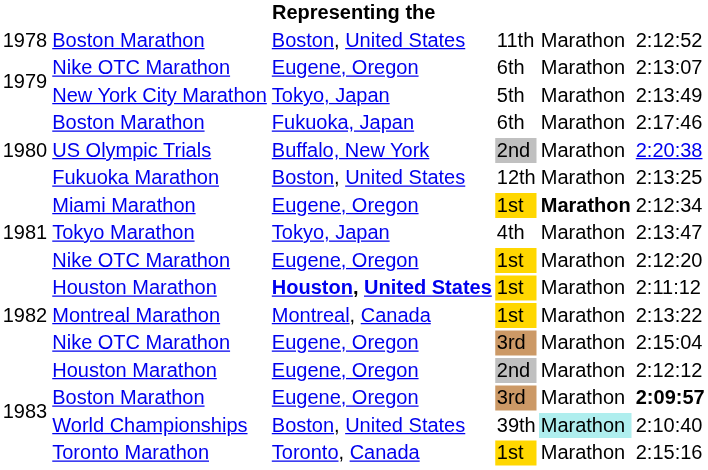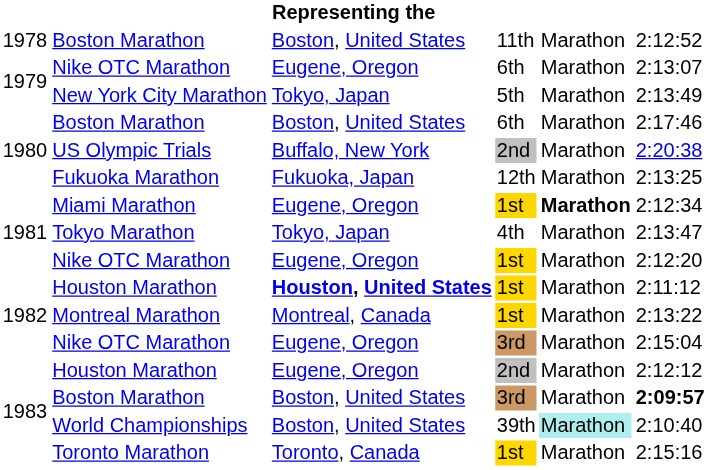Boston Marathon / 6th | column 3: Fukuoka, Japan -> Boston, United States
Fukuoka Marathon | column 3: Boston, United States -> Fukuoka, Japan
Boston Marathon / 3rd | column 3: Eugene, Oregon -> Boston, United States
